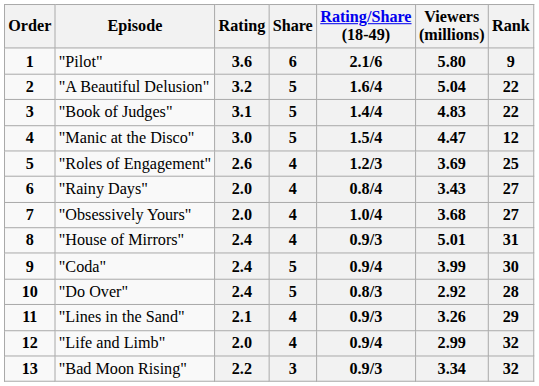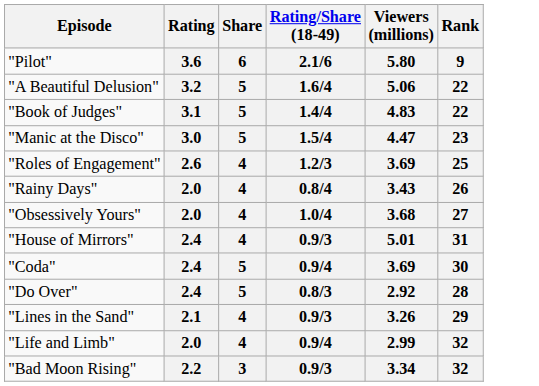- column: Order | 1 | 2 | 3 | 4 | 5 | 6 | 7 | 8 | 9 | 10 | 11 | 12 | 13
"A Beautiful Delusion" | Viewers (millions): 5.04 -> 5.06
"Manic at the Disco" | Rank: 12 -> 23
"Rainy Days" | Rank: 27 -> 26
"Coda" | Viewers (millions): 3.99 -> 3.69
